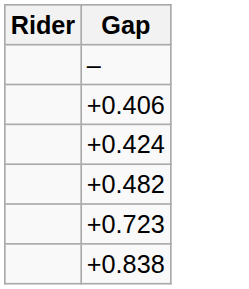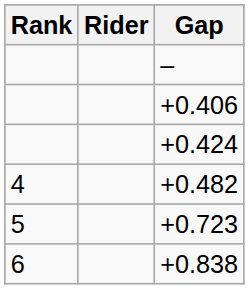+ column: Rank | 4 | 5 | 6
